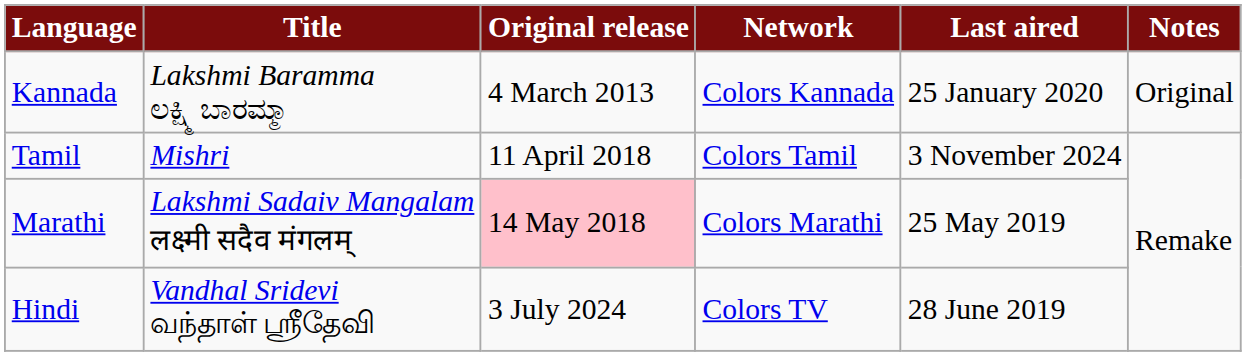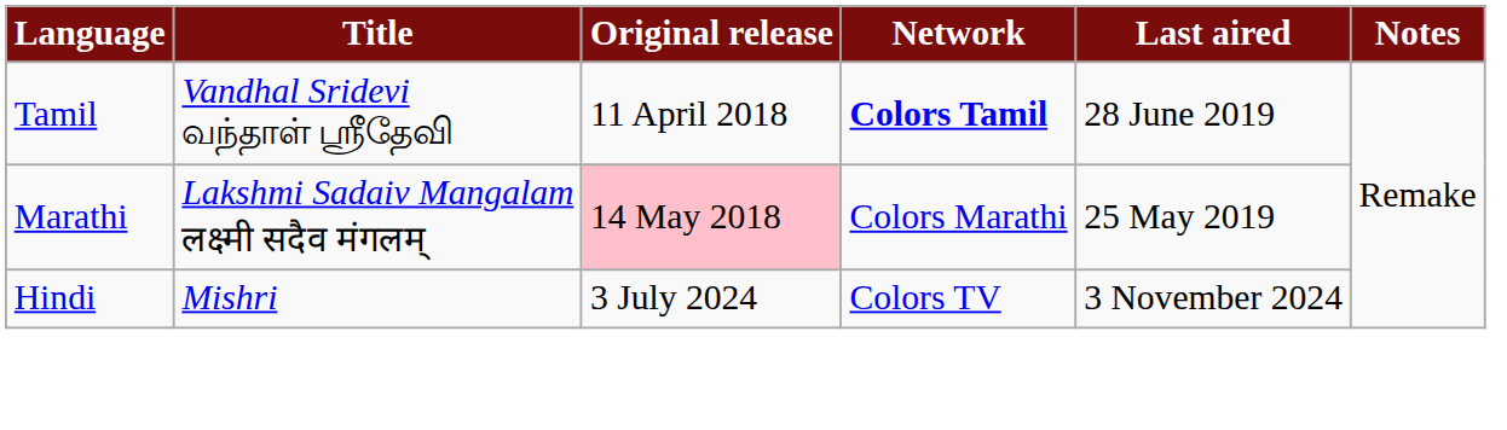- row: Kannada | Lakshmi Baramma ಲಕ್ಷ್ಮಿ ಬಾರಮ್ಮಾ | 4 March 2013 | Colors Kannada | 25 January 2020 | Original
Tamil | Title: Mishri -> Vandhal Sridevi வந்தாள் ஸ்ரீதேவி
Tamil | Network: normal -> bold
Tamil | Last aired: 3 November 2024 -> 28 June 2019
Hindi | Title: Vandhal Sridevi வந்தாள் ஸ்ரீதேவி -> Mishri
Hindi | Last aired: 28 June 2019 -> 3 November 2024
